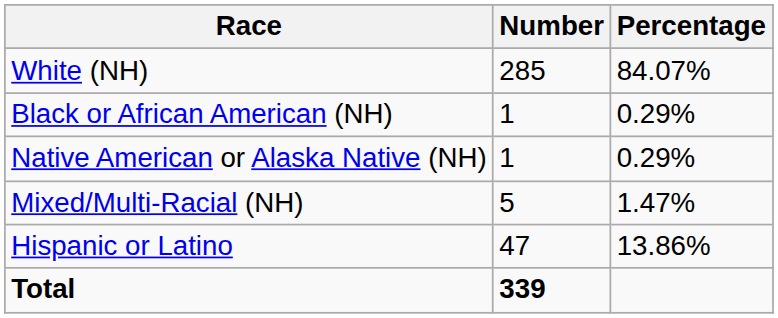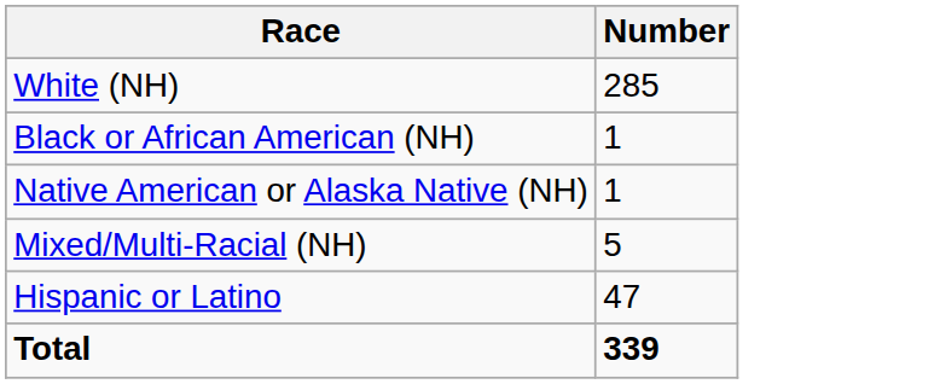- column: Percentage | 84.07% | 0.29% | 0.29% | 1.47% | 13.86%
